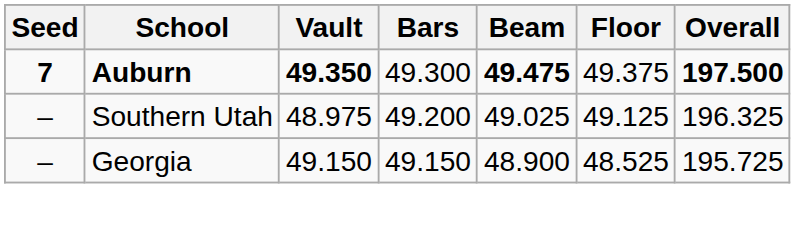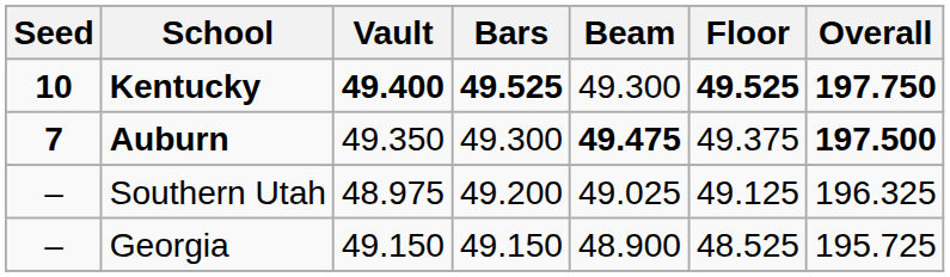+ row: 10 | Kentucky | 49.400 | 49.525 | 49.300 | 49.525 | 197.750
Auburn | Vault: bold -> normal
